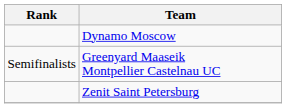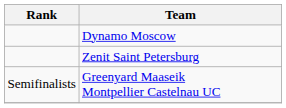rows swapped: Zenit Saint Petersburg <-> Greenyard Maaseik Montpellier Castelnau UC
